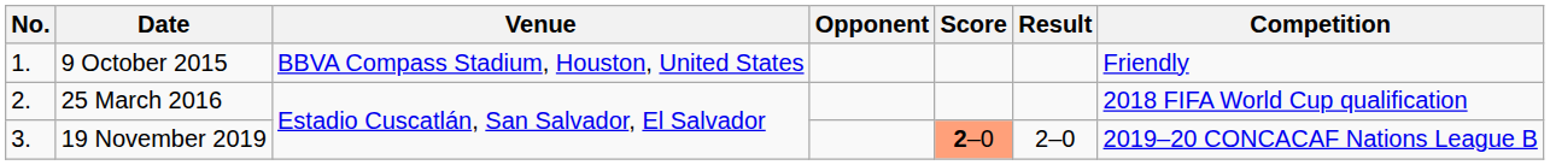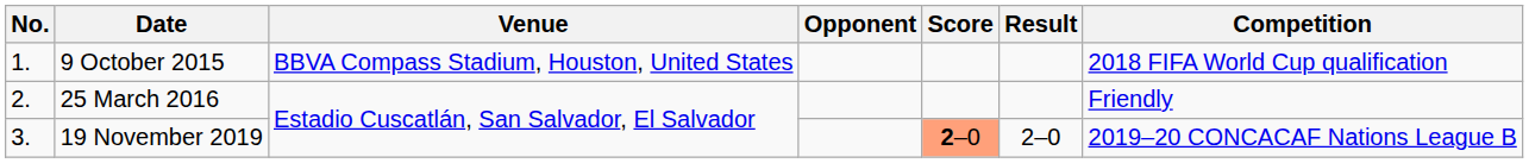9 October 2015 | Competition: Friendly -> 2018 FIFA World Cup qualification
25 March 2016 | Competition: 2018 FIFA World Cup qualification -> Friendly
